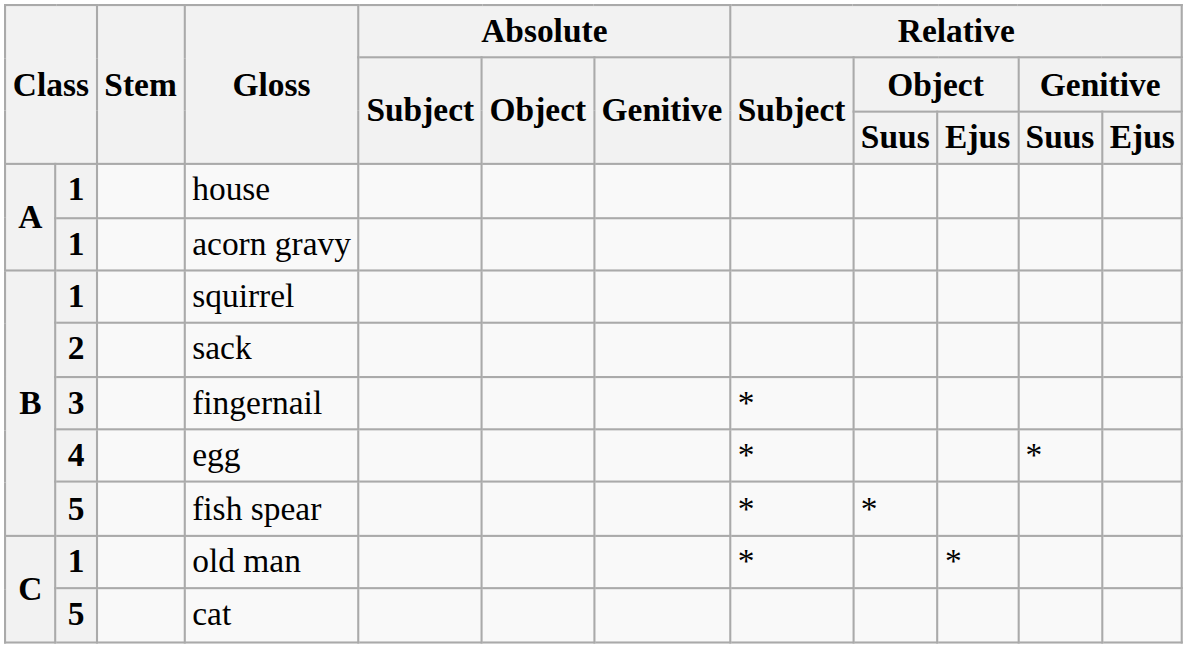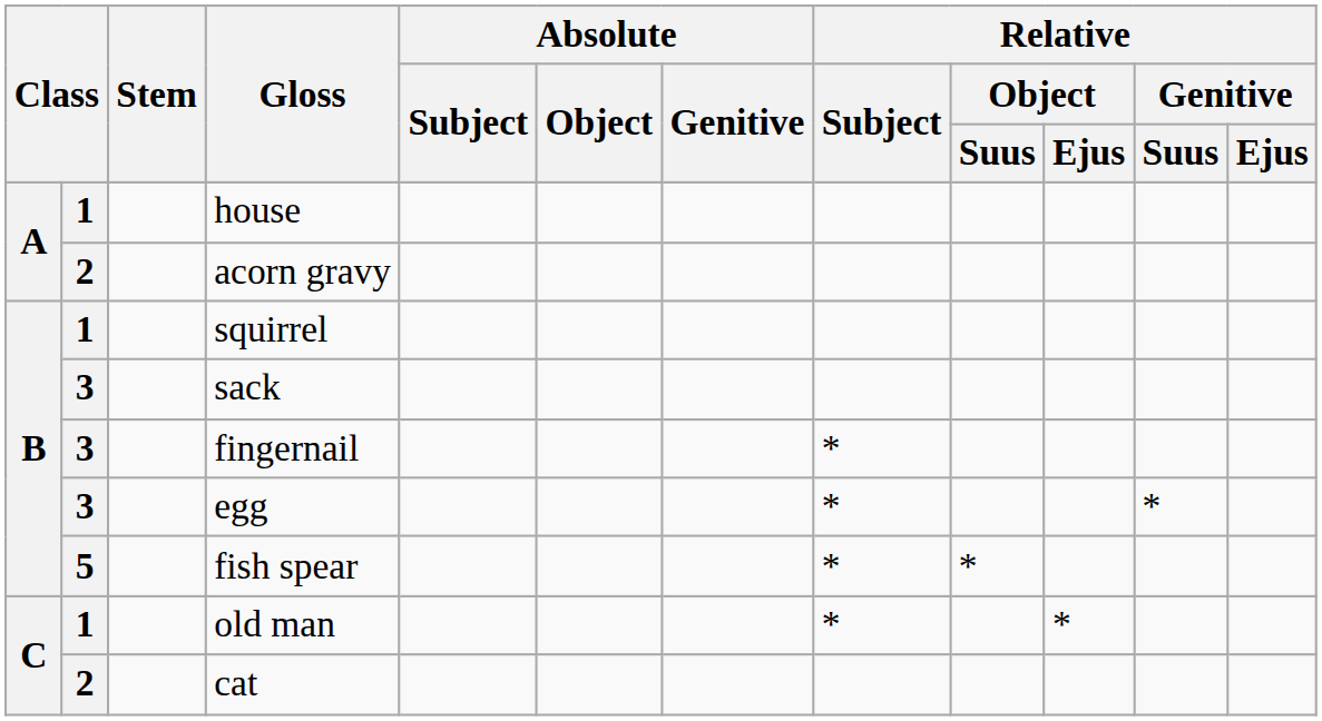acorn gravy | column 2: 1 -> 2
sack | column 2: 2 -> 3
egg | column 2: 4 -> 3
cat | column 2: 5 -> 2
